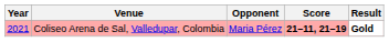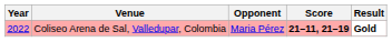Coliseo Arena de Sal, Valledupar, Colombia | Year: 2021 -> 2022
